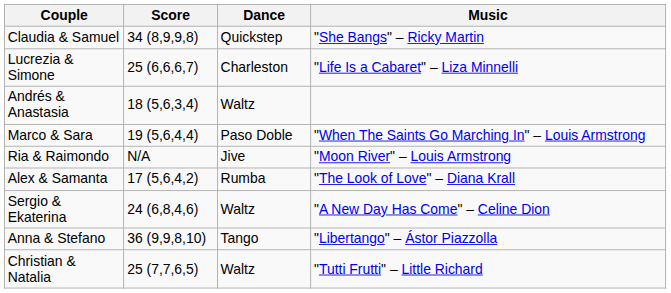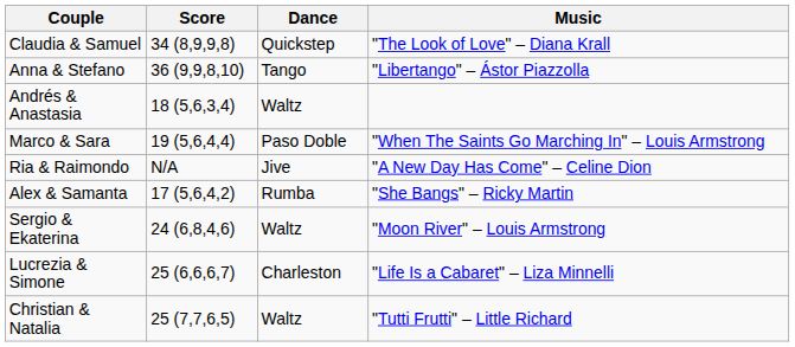Claudia & Samuel | Music: "She Bangs" – Ricky Martin -> "The Look of Love" – Diana Krall
rows swapped: Anna & Stefano <-> Lucrezia & Simone
Ria & Raimondo | Music: "Moon River" – Louis Armstrong -> "A New Day Has Come" – Celine Dion
Alex & Samanta | Music: "The Look of Love" – Diana Krall -> "She Bangs" – Ricky Martin
Sergio & Ekaterina | Music: "A New Day Has Come" – Celine Dion -> "Moon River" – Louis Armstrong
